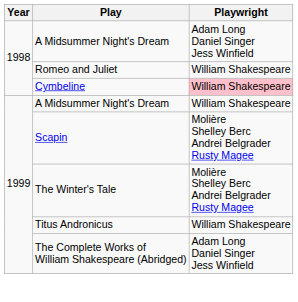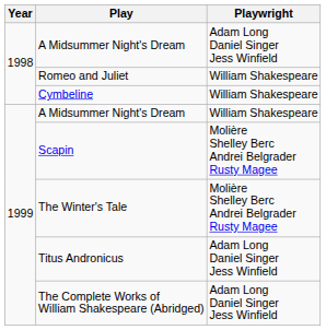Cymbeline | Playwright: pink background -> no background
Titus Andronicus | Playwright: William Shakespeare -> Adam Long Daniel Singer Jess Winfield
